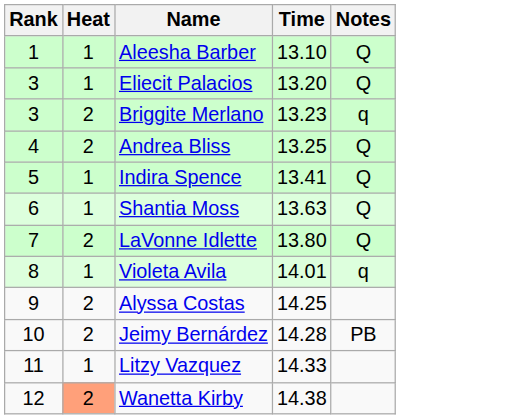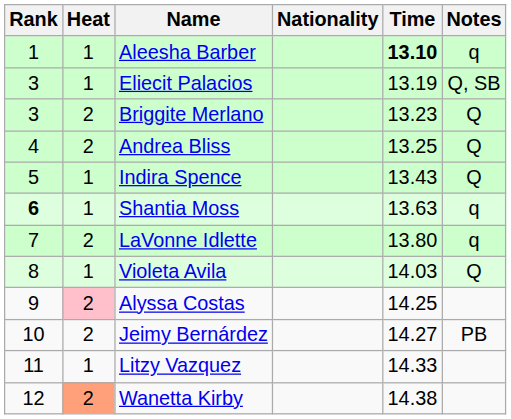+ column: Nationality
Aleesha Barber | Time: normal -> bold
Aleesha Barber | Notes: Q -> q
Eliecit Palacios | Time: 13.20 -> 13.19
Eliecit Palacios | Notes: Q -> Q, SB
Briggite Merlano | Notes: q -> Q
Indira Spence | Time: 13.41 -> 13.43
Shantia Moss | Rank: normal -> bold
Shantia Moss | Notes: Q -> q
LaVonne Idlette | Notes: Q -> q
Violeta Avila | Time: 14.01 -> 14.03
Violeta Avila | Notes: q -> Q
Alyssa Costas | Heat: no background -> pink background
Jeimy Bernárdez | Time: 14.28 -> 14.27
